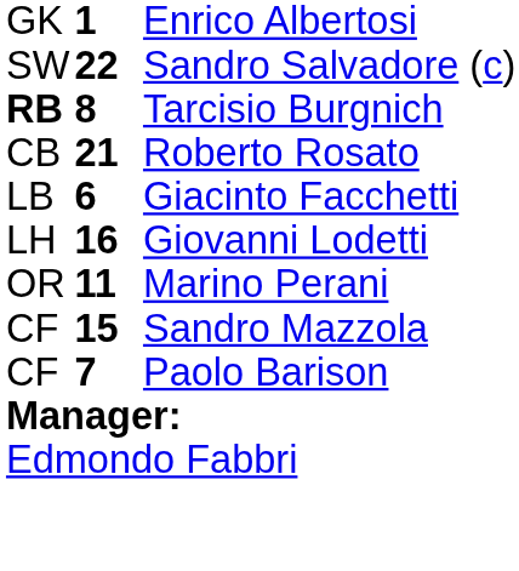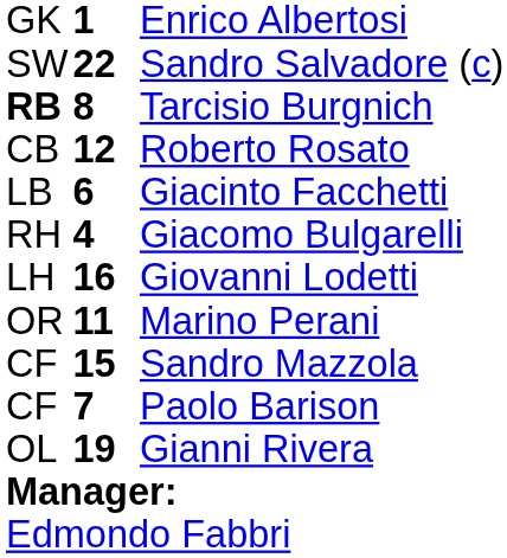Roberto Rosato | column 2: 21 -> 12
+ row: RH | 4 | Giacomo Bulgarelli
+ row: OL | 19 | Gianni Rivera
